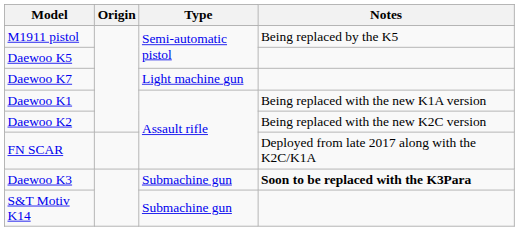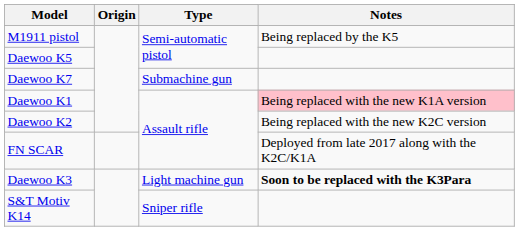Daewoo K7 | Type: Light machine gun -> Submachine gun
Daewoo K1 | Notes: no background -> pink background
Daewoo K3 | Type: Submachine gun -> Light machine gun
S&T Motiv K14 | Type: Submachine gun -> Sniper rifle
